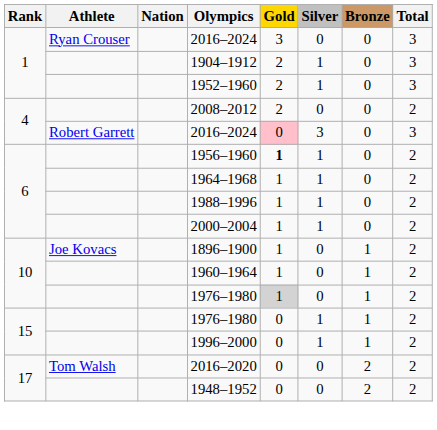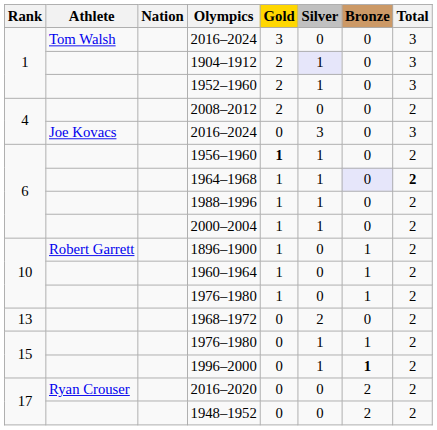1 / 2016–2024 | Athlete: Ryan Crouser -> Tom Walsh
1904–1912 | Silver: no background -> lavender background
4 / 2016–2024 | Athlete: Robert Garrett -> Joe Kovacs
4 / 2016–2024 | Gold: pink background -> no background
1964–1968 | Bronze: no background -> lavender background
1964–1968 | Total: normal -> bold
1896–1900 | Athlete: Joe Kovacs -> Robert Garrett
10 / 1976–1980 | Gold: lightgrey background -> no background
+ row: 13 | 1968–1972 | 0 | 2 | 0 | 2
1996–2000 | Bronze: normal -> bold
2016–2020 | Athlete: Tom Walsh -> Ryan Crouser
